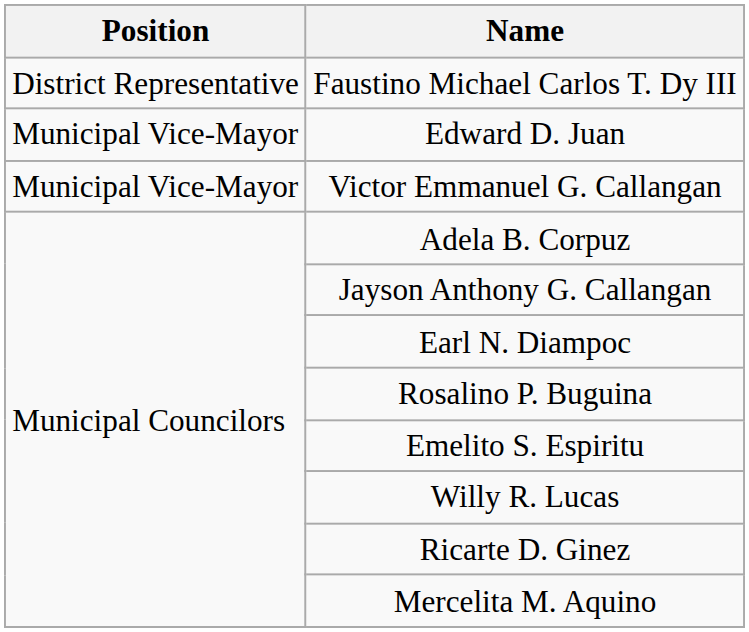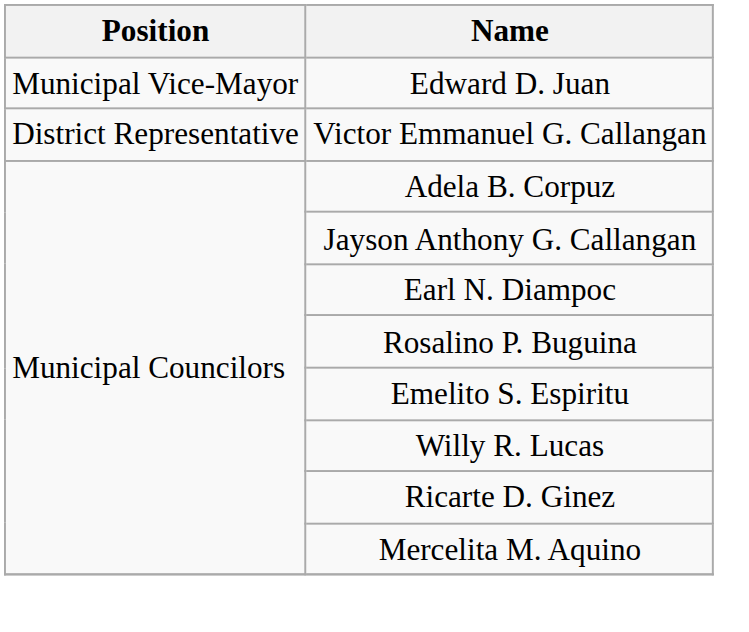- row: District Representative | Faustino Michael Carlos T. Dy III
Victor Emmanuel G. Callangan | Position: Municipal Vice-Mayor -> District Representative
